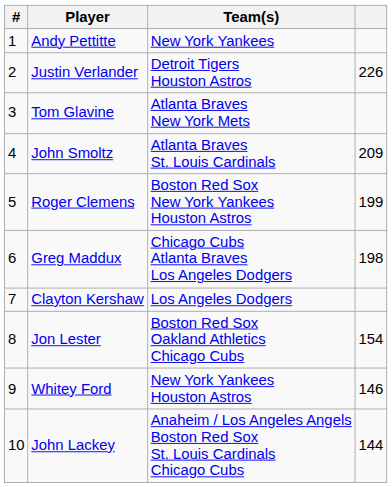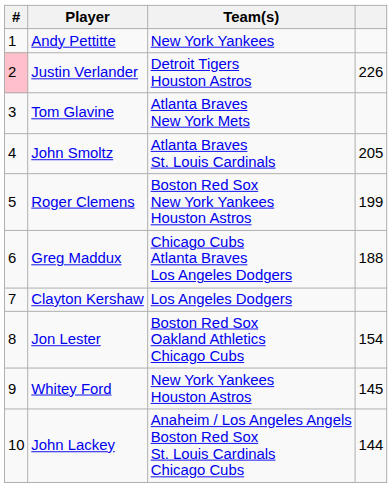Justin Verlander | #: no background -> pink background
John Smoltz | column 4: 209 -> 205
Greg Maddux | column 4: 198 -> 188
Whitey Ford | column 4: 146 -> 145
